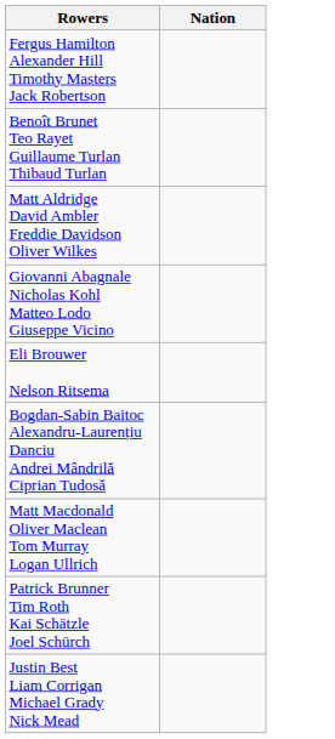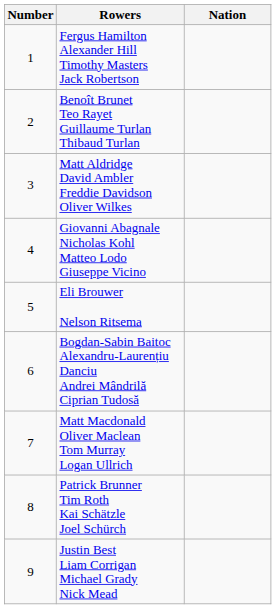+ column: Number | 1 | 2 | 3 | 4 | 5 | 6 | 7 | 8 | 9
